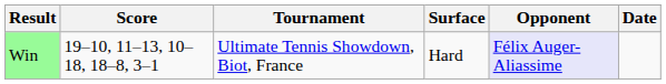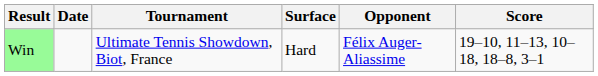columns swapped: Date <-> Score
Win | Opponent: lavender background -> no background
